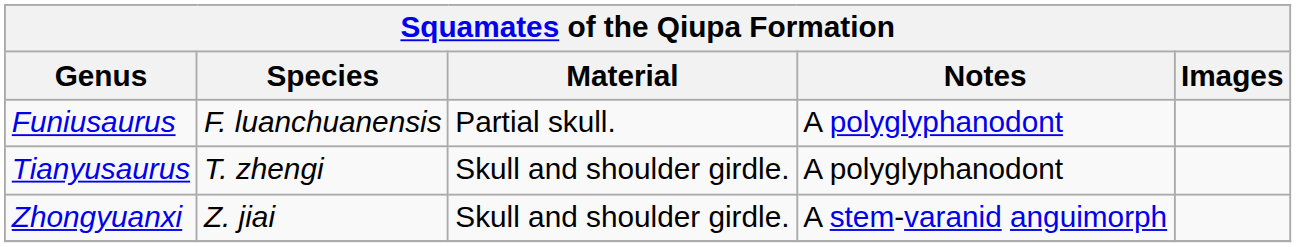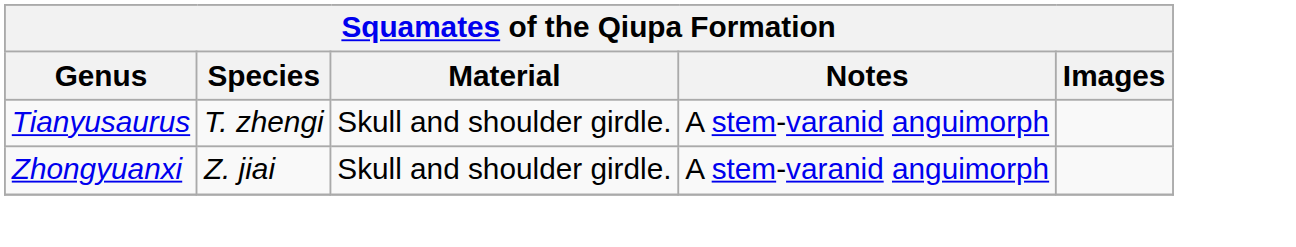- row: Funiusaurus | F. luanchuanensis | Partial skull. | A polyglyphanodont
Tianyusaurus | Notes: A polyglyphanodont -> A stem-varanid anguimorph
